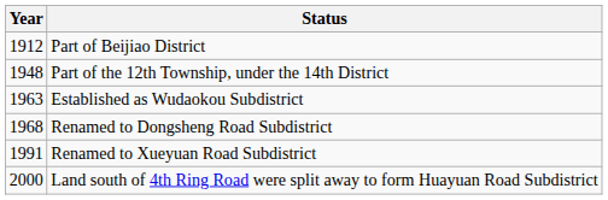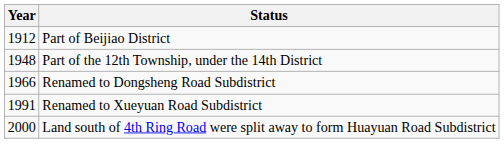- row: 1963 | Established as Wudaokou Subdistrict
Renamed to Dongsheng Road Subdistrict | Year: 1968 -> 1966
